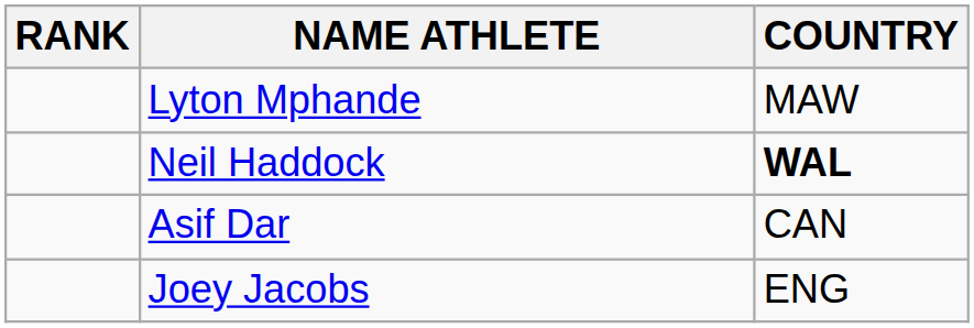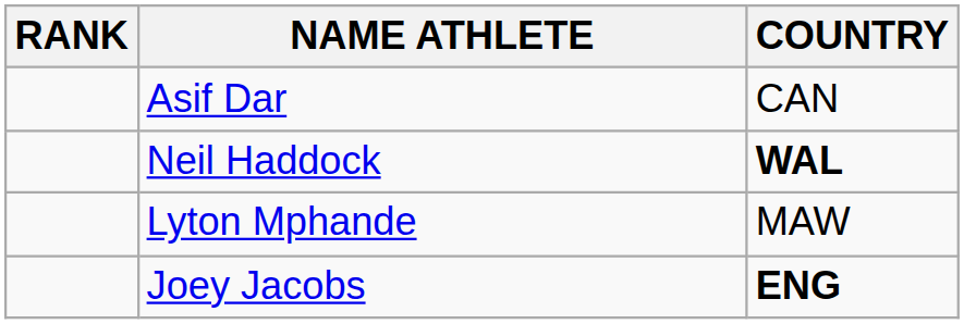rows swapped: Asif Dar <-> Lyton Mphande
Joey Jacobs | COUNTRY: normal -> bold
